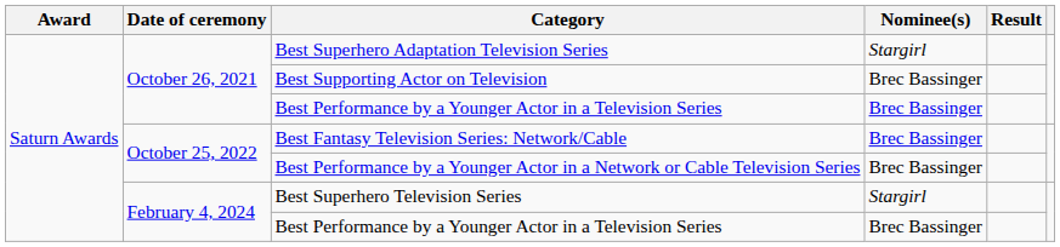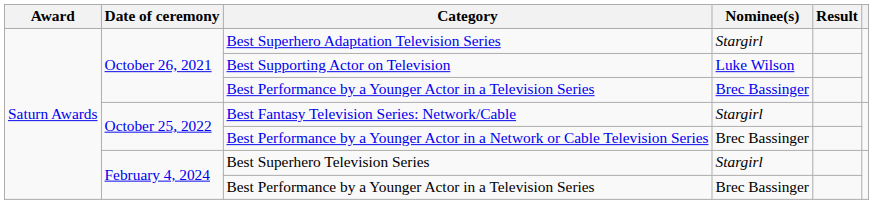Best Supporting Actor on Television | Nominee(s): Brec Bassinger -> Luke Wilson
Best Fantasy Television Series: Network/Cable | Nominee(s): Brec Bassinger -> Stargirl
